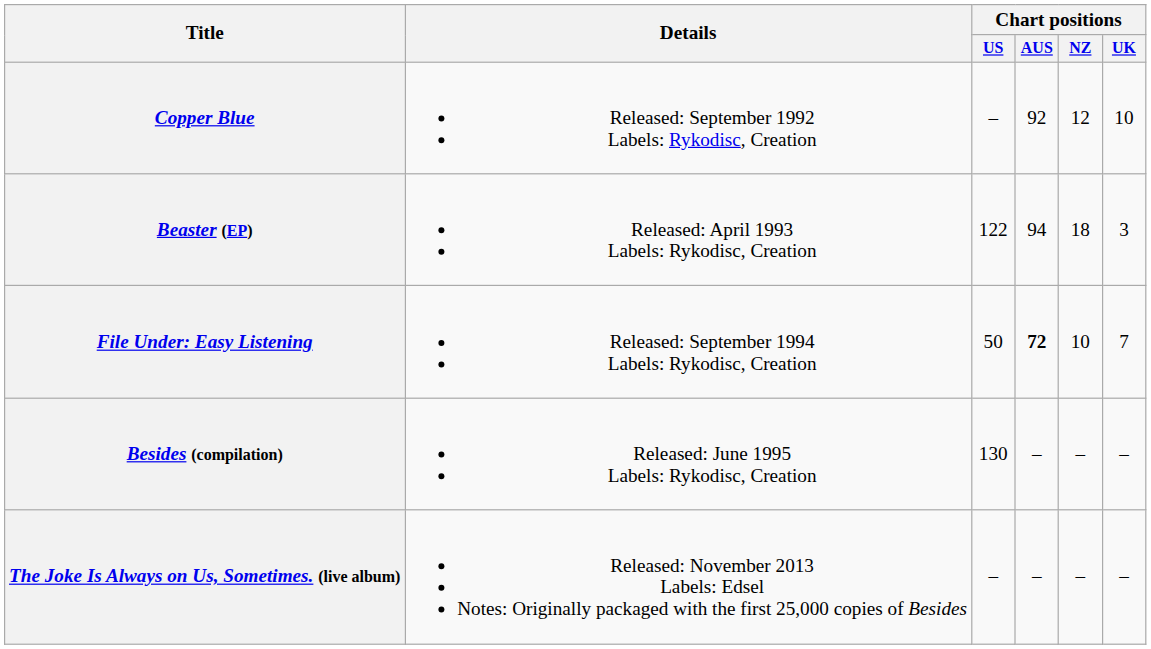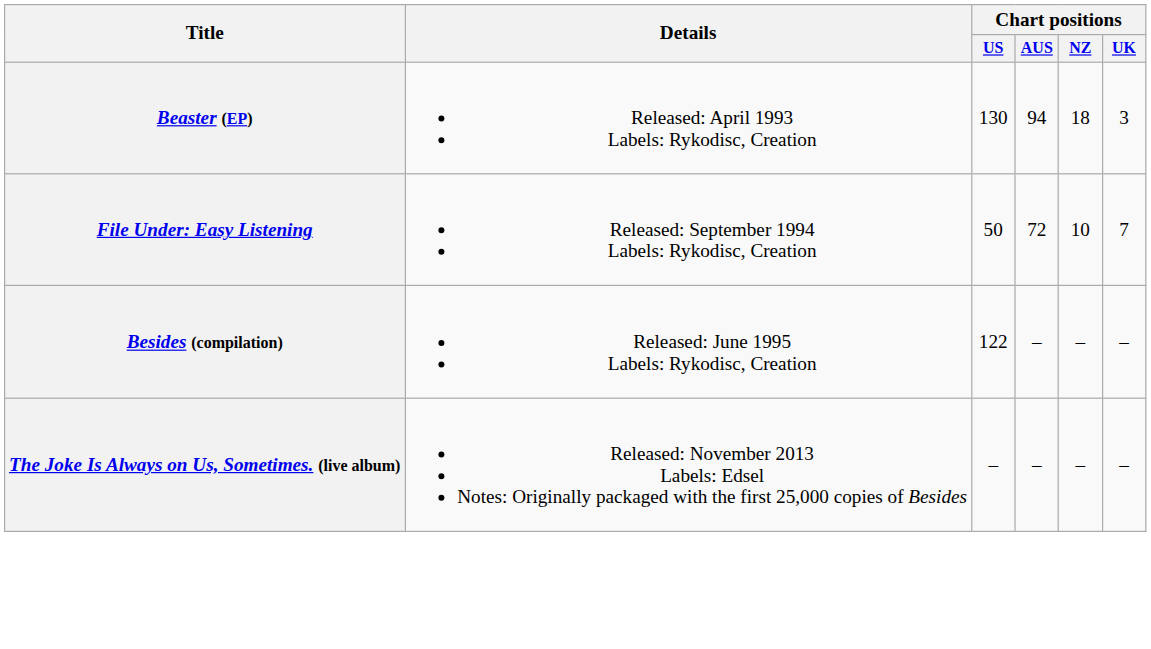- row: Copper Blue | Released: September 1992 Labels: Rykodisc, Creation | – | 92 | 12 | 10
Beaster (EP) | Chart positions / US: 122 -> 130
File Under: Easy Listening | Chart positions / AUS: bold -> normal
Besides (compilation) | Chart positions / US: 130 -> 122
